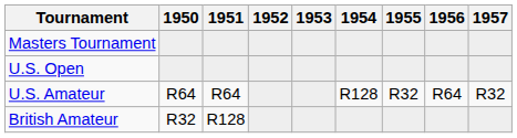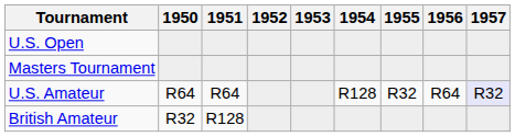rows swapped: Masters Tournament <-> U.S. Open
U.S. Amateur | 1957: no background -> lavender background
